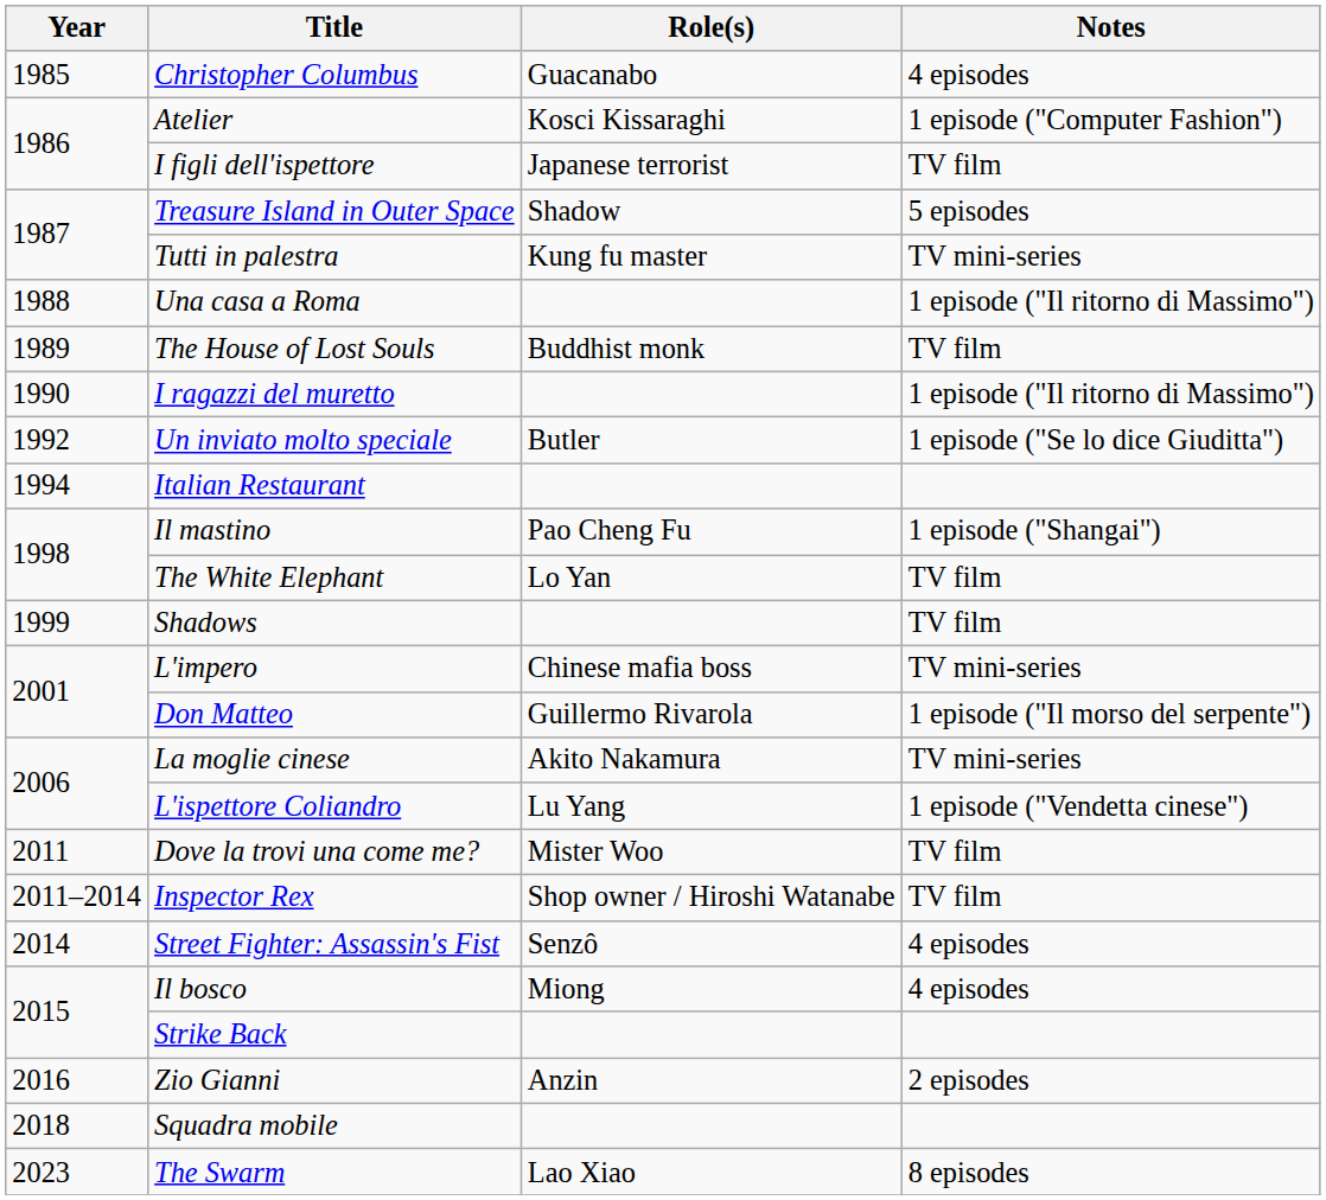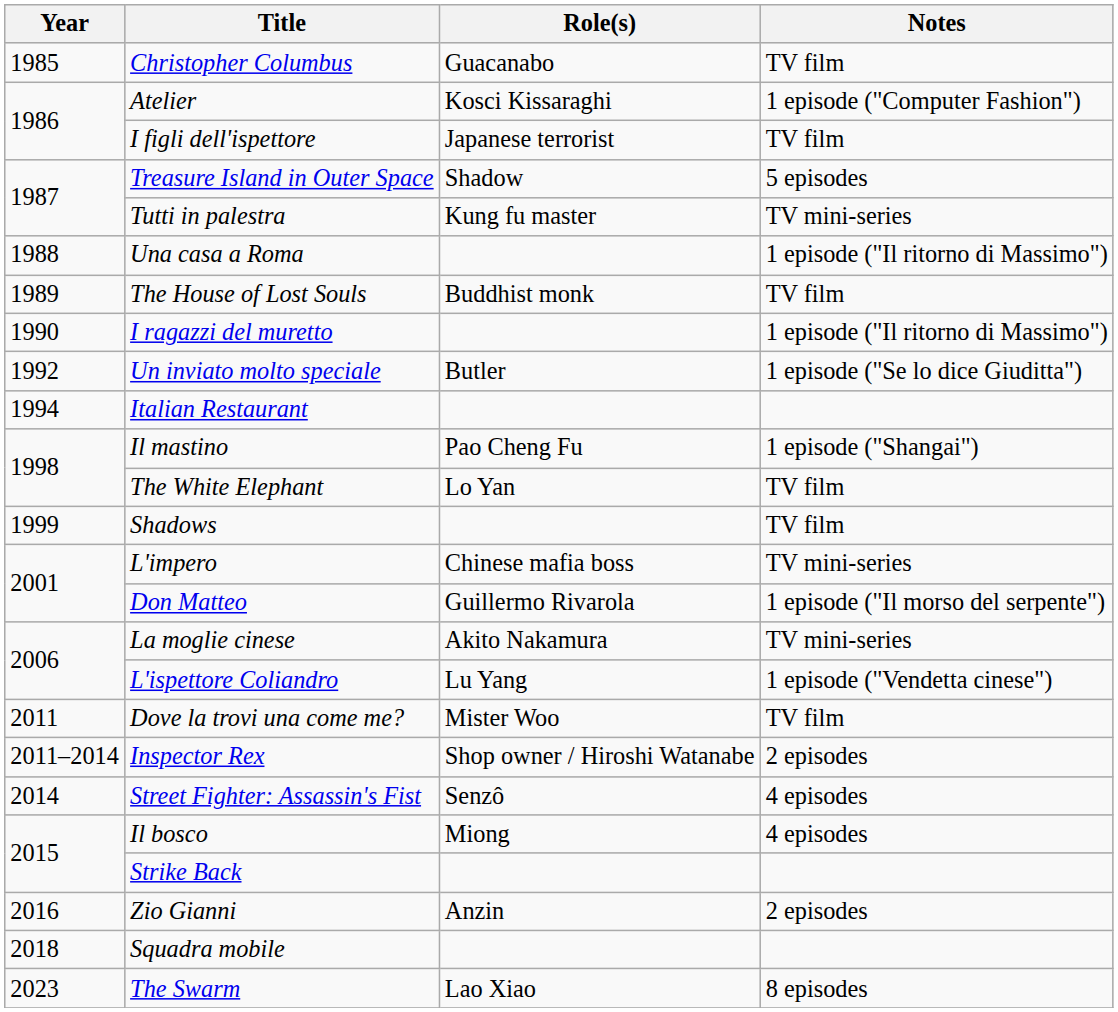Christopher Columbus | Notes: 4 episodes -> TV film
Inspector Rex | Notes: TV film -> 2 episodes
